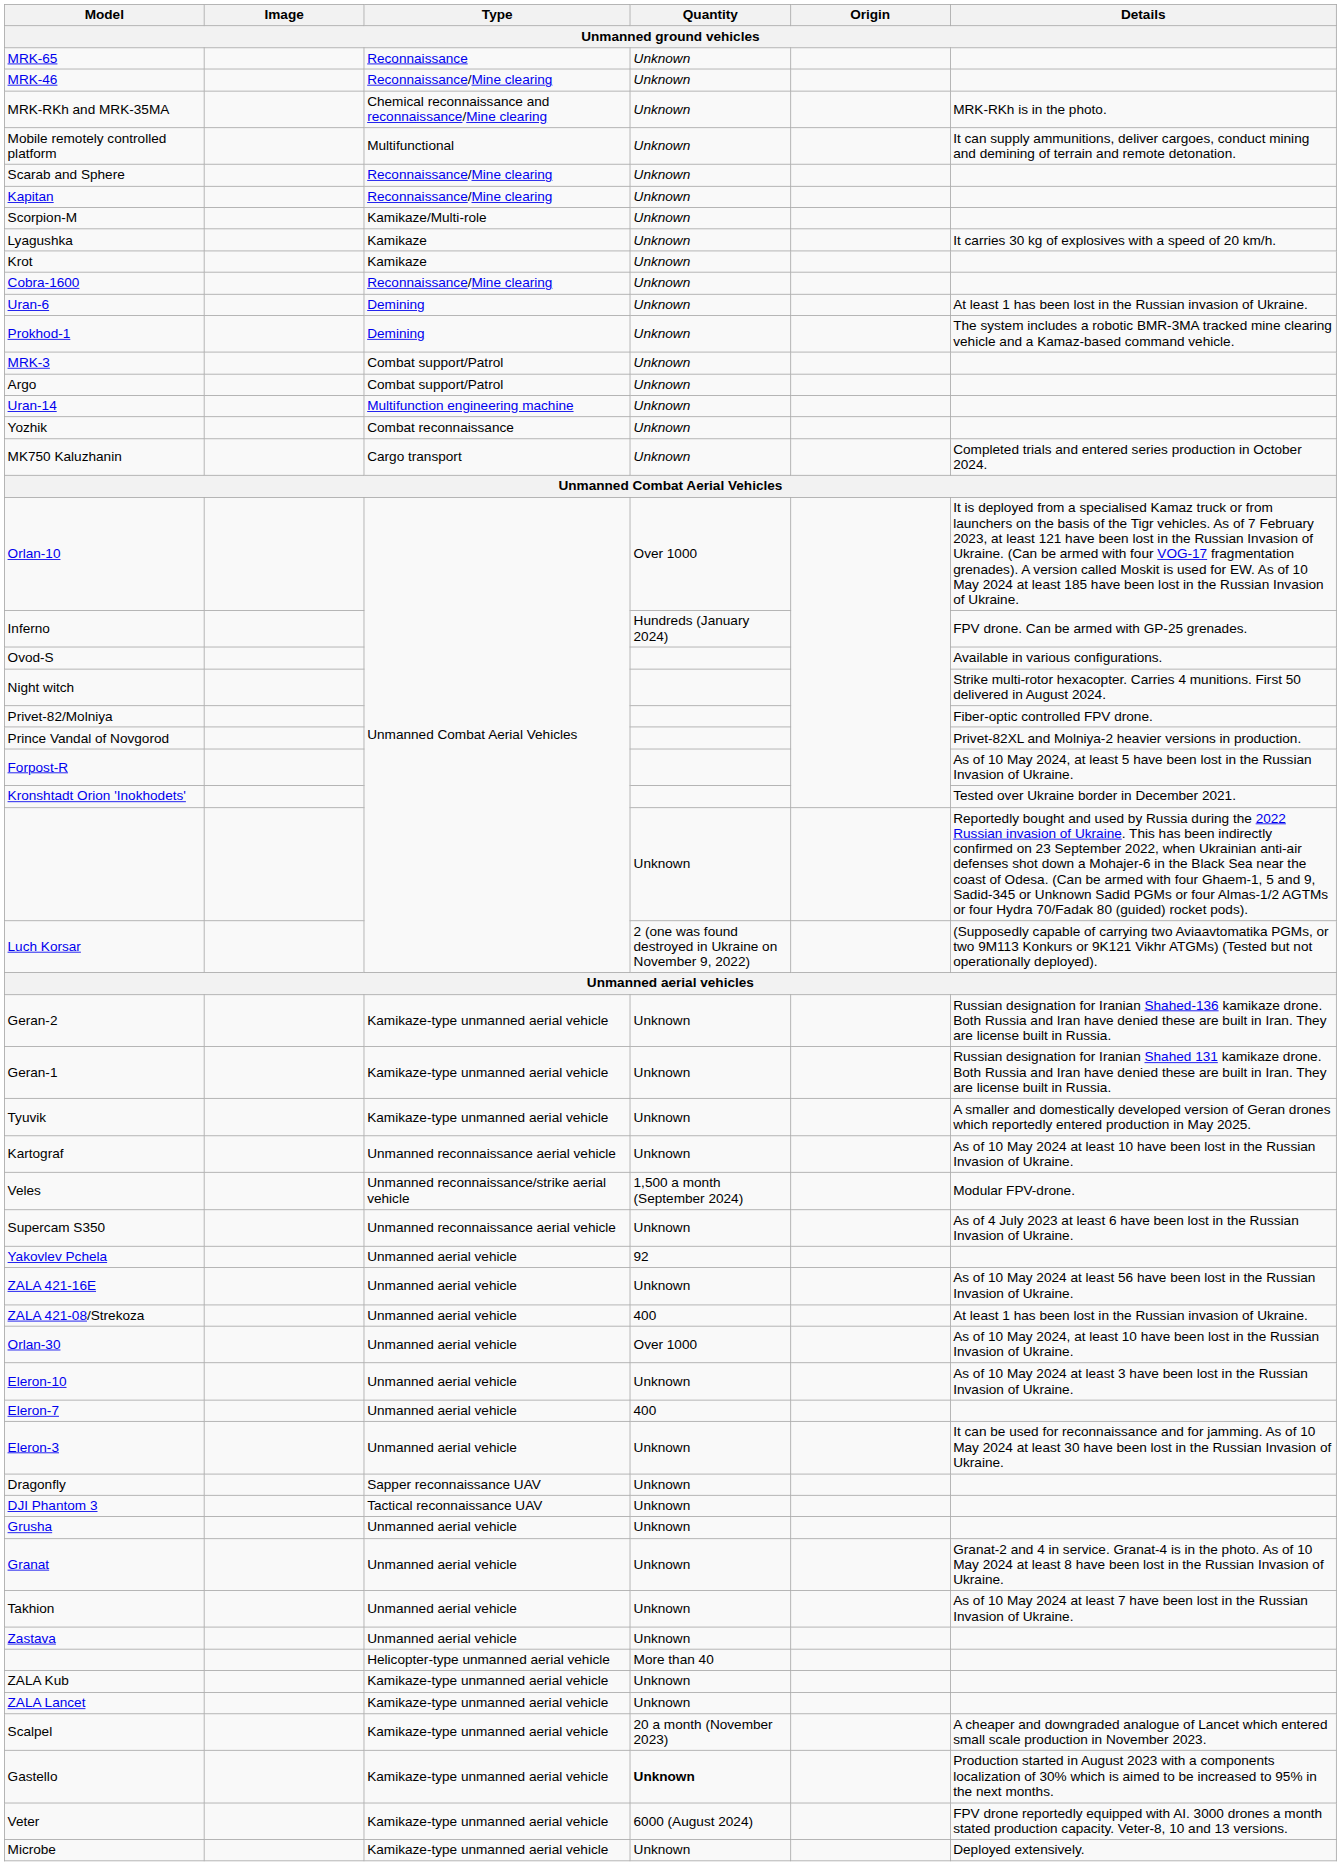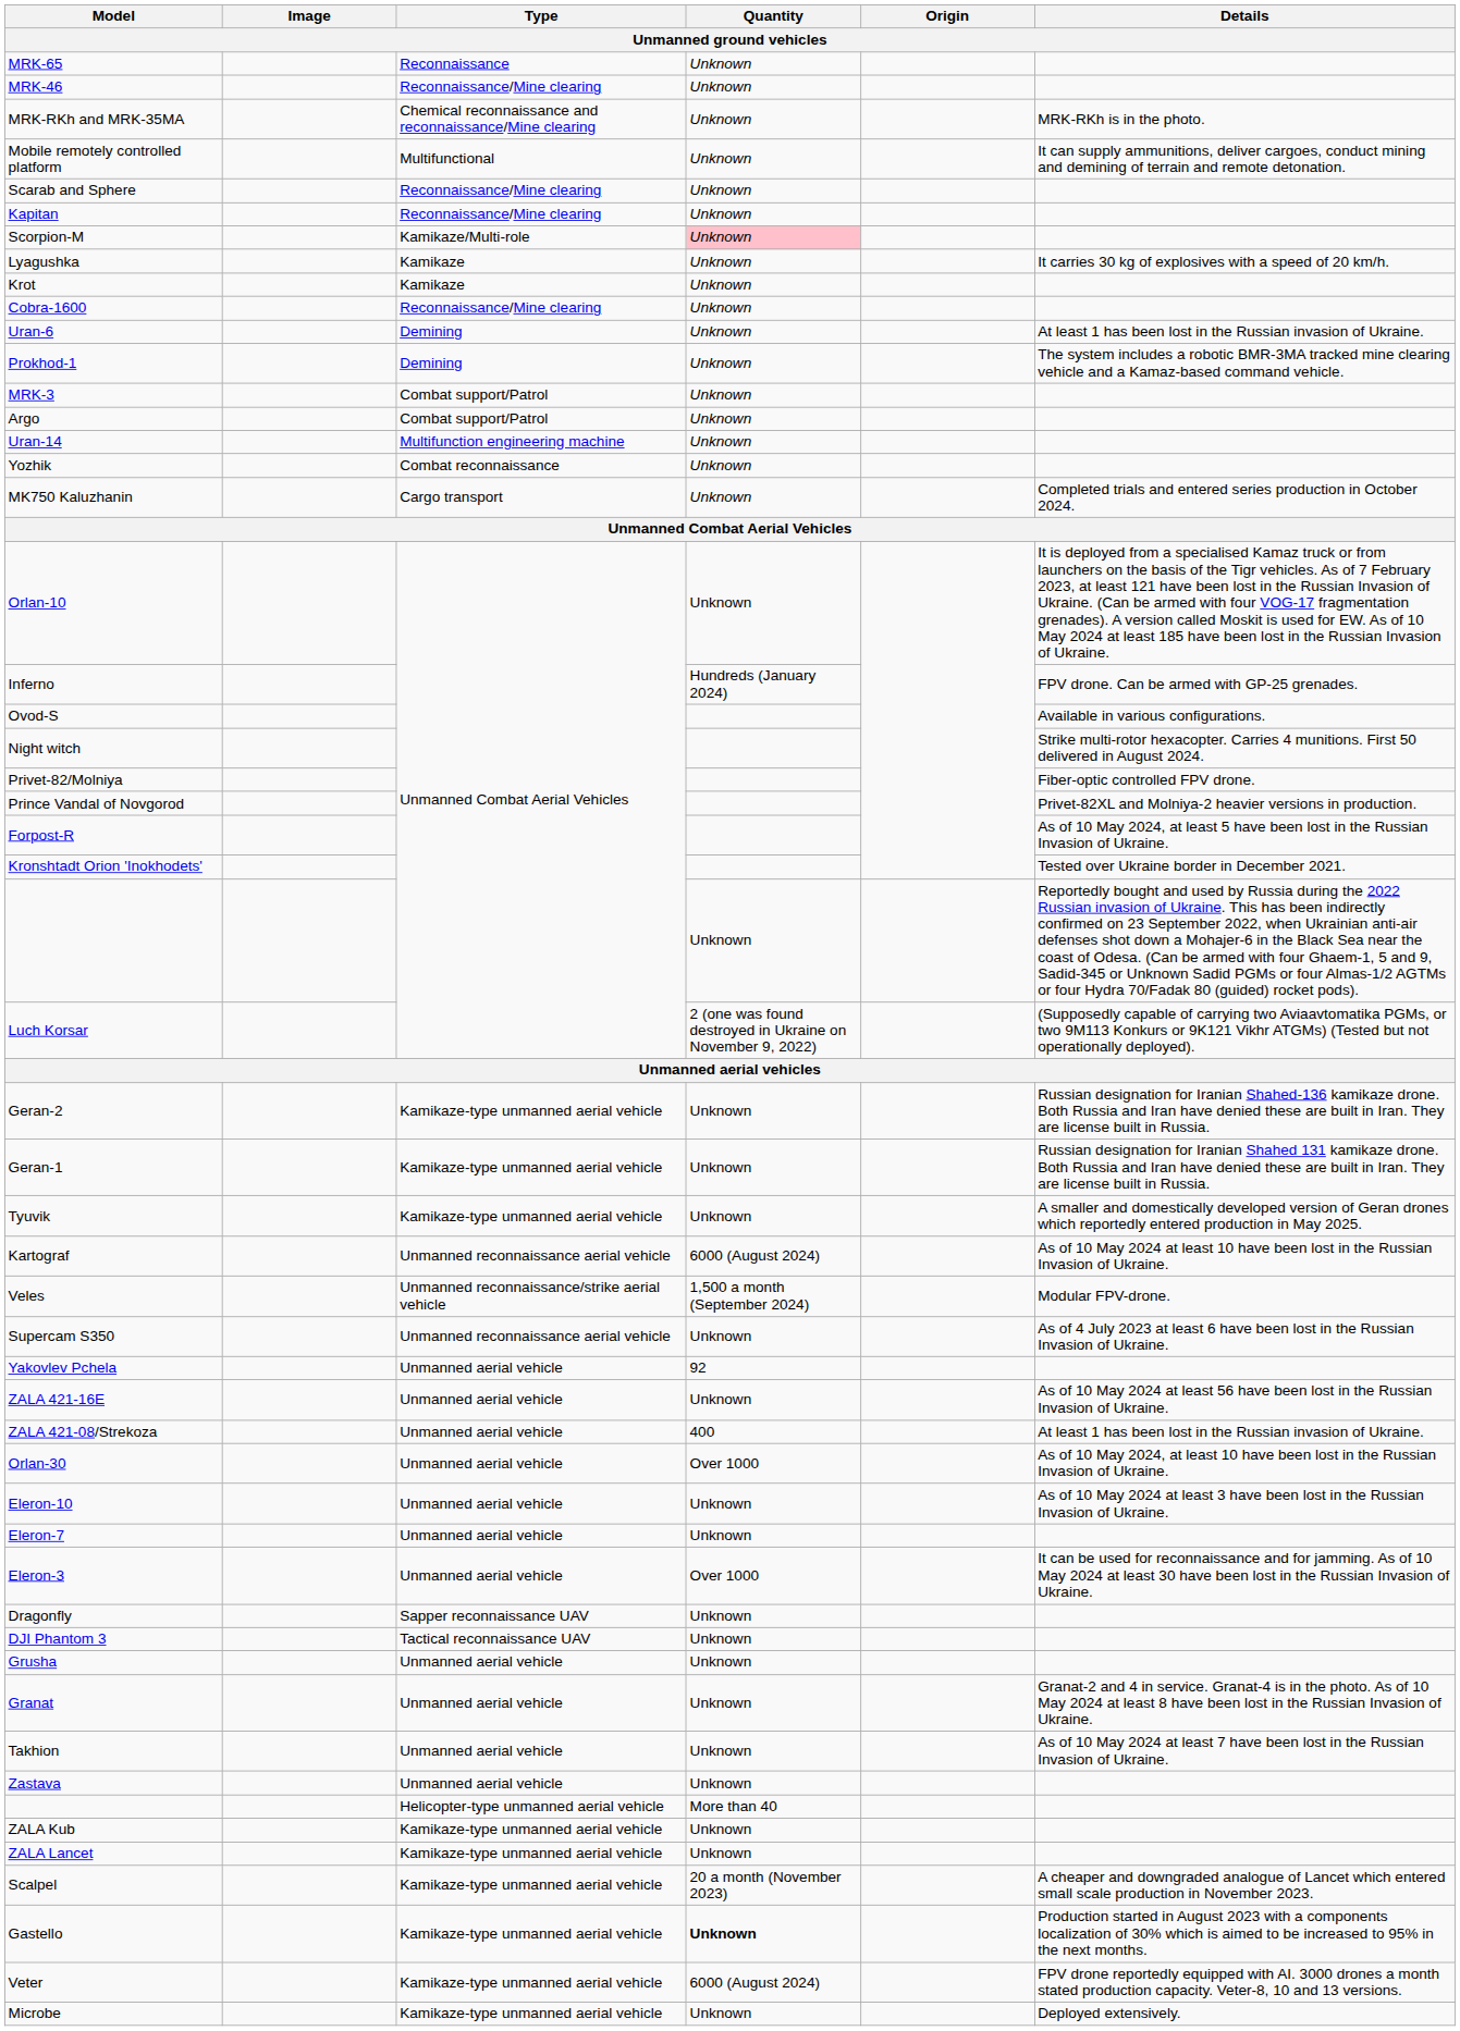Scorpion-M | Quantity: no background -> pink background
Orlan-10 | Quantity: Over 1000 -> Unknown
Kartograf | Quantity: Unknown -> 6000 (August 2024)
Eleron-7 | Quantity: 400 -> Unknown
Eleron-3 | Quantity: Unknown -> Over 1000
